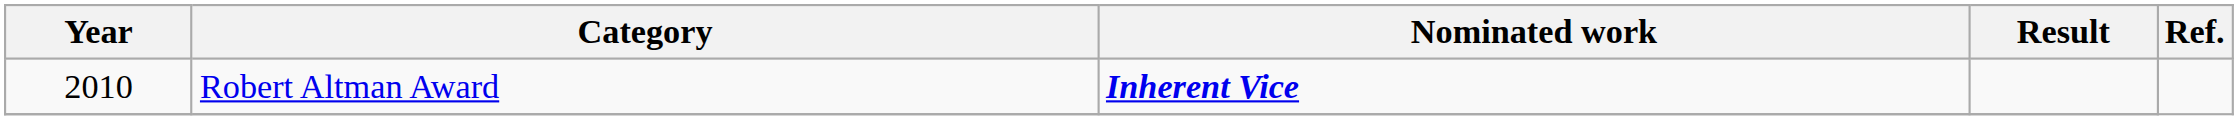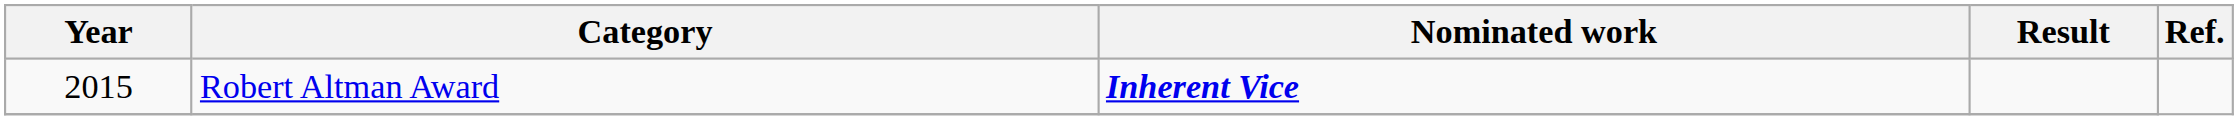Robert Altman Award | Year: 2010 -> 2015
